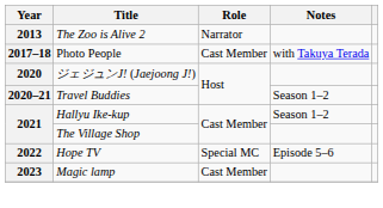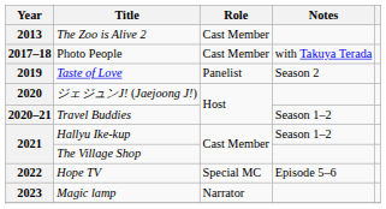The Zoo is Alive 2 | Role: Narrator -> Cast Member
+ row: 2019 | Taste of Love | Panelist | Season 2
Magic lamp | Role: Cast Member -> Narrator
